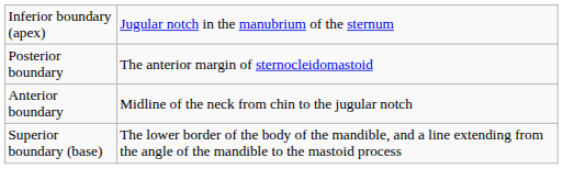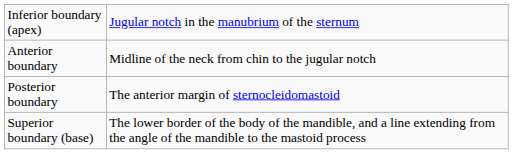rows swapped: Anterior boundary <-> Posterior boundary
